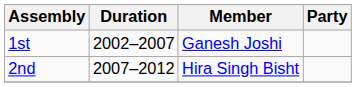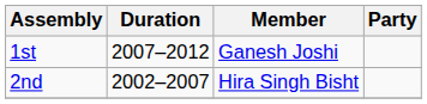1st | Duration: 2002–2007 -> 2007–2012
2nd | Duration: 2007–2012 -> 2002–2007
